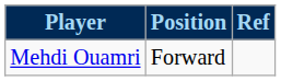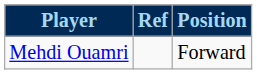columns swapped: Position <-> Ref
